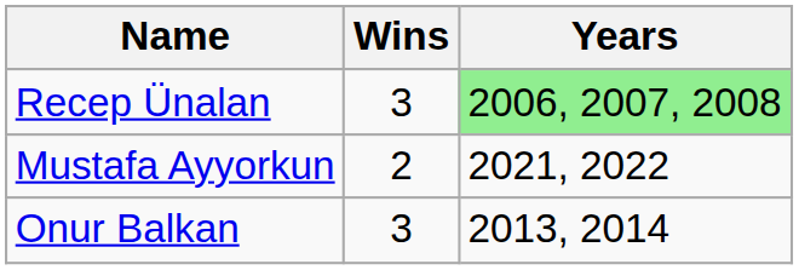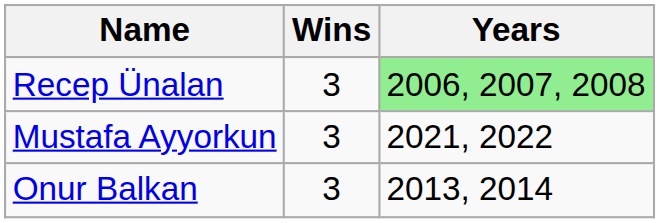Mustafa Ayyorkun | Wins: 2 -> 3
